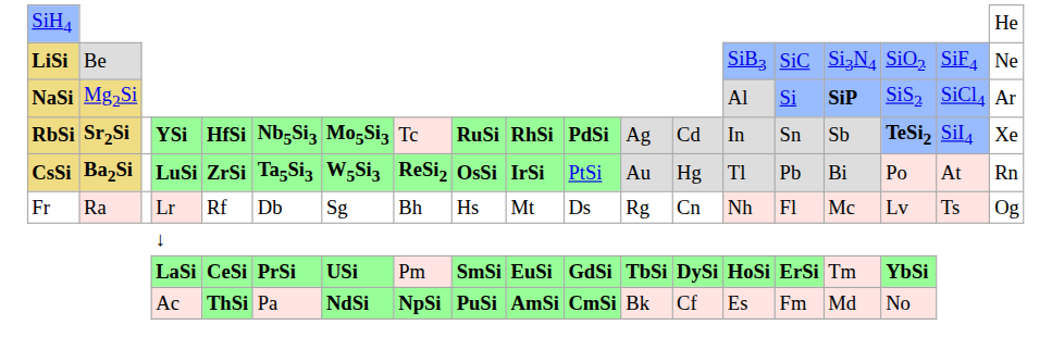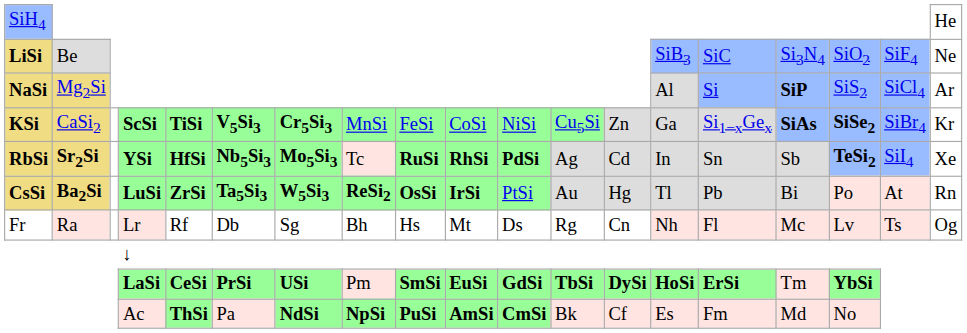+ row: KSi | CaSi2 | ScSi | TiSi | V5Si3 | Cr5Si3 | MnSi | FeSi | CoSi | NiSi | Cu5Si | Zn | Ga | Si1−xGex | SiAs | SiSe2 | SiBr4 | Kr
